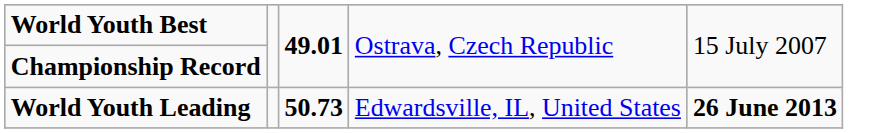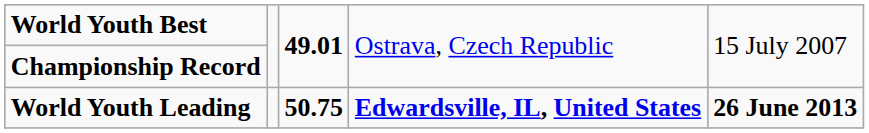World Youth Leading | column 3: 50.73 -> 50.75
World Youth Leading | column 4: normal -> bold
